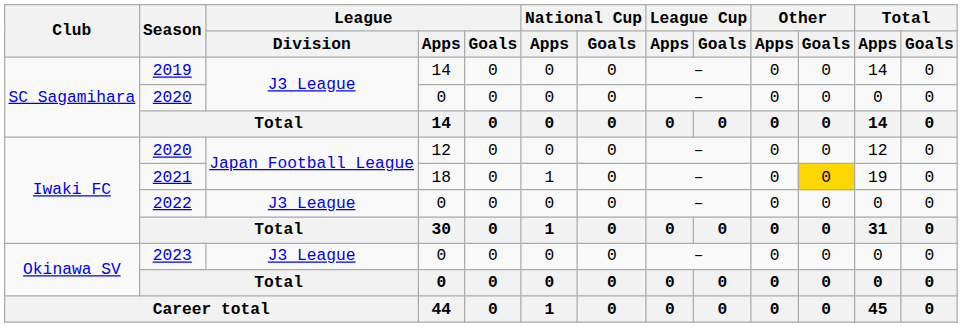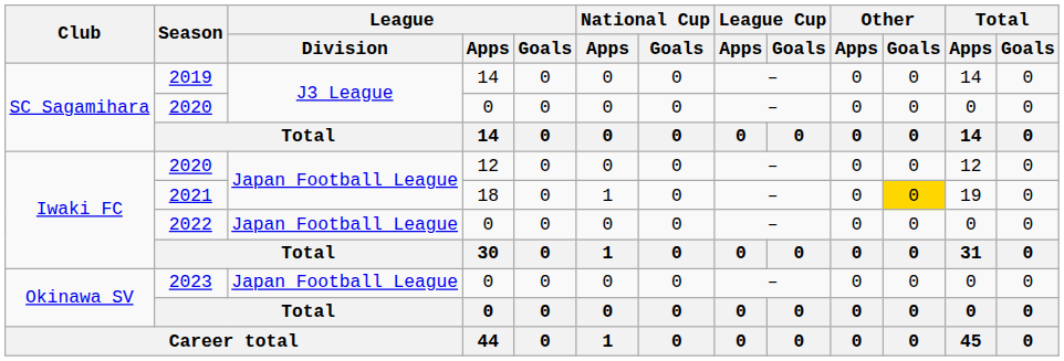2022 | League / Division: J3 League -> Japan Football League
2023 | League / Division: J3 League -> Japan Football League
